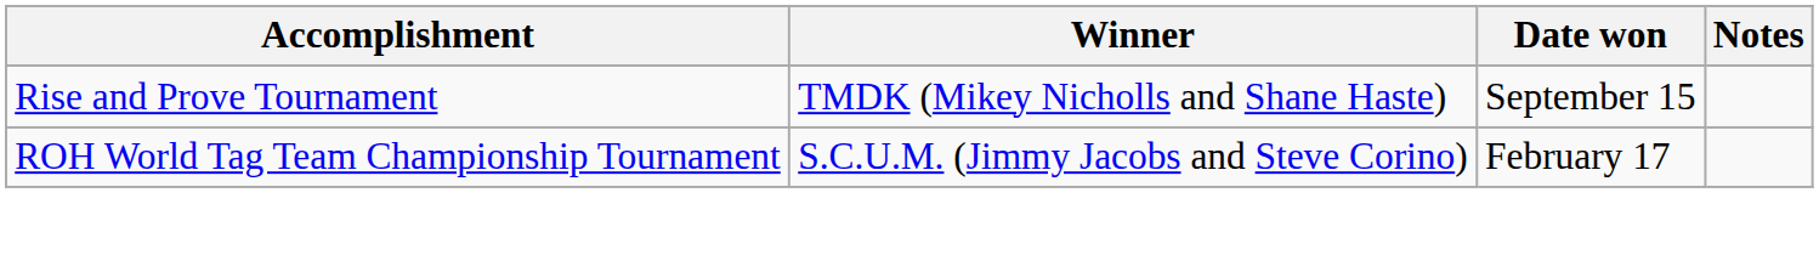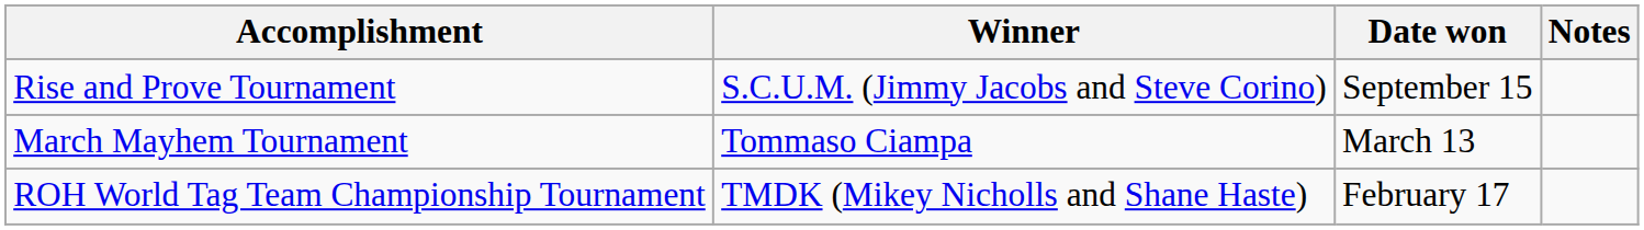Rise and Prove Tournament | Winner: TMDK (Mikey Nicholls and Shane Haste) -> S.C.U.M. (Jimmy Jacobs and Steve Corino)
+ row: March Mayhem Tournament | Tommaso Ciampa | March 13
ROH World Tag Team Championship Tournament | Winner: S.C.U.M. (Jimmy Jacobs and Steve Corino) -> TMDK (Mikey Nicholls and Shane Haste)
